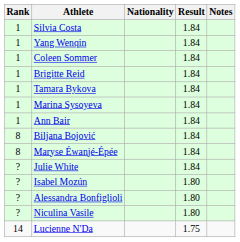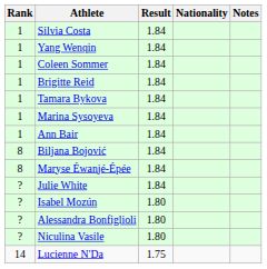columns swapped: Nationality <-> Result
